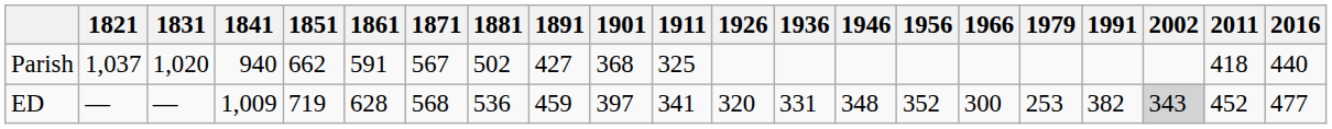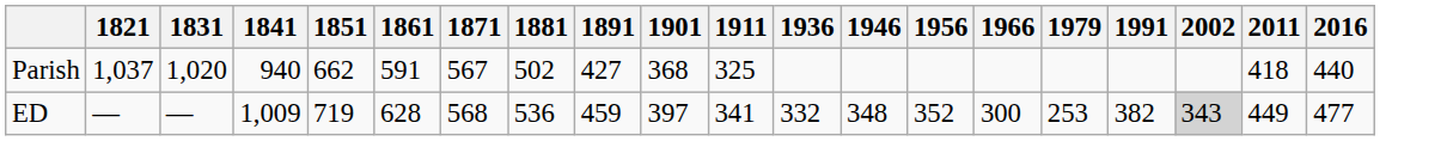- column: 1926 | 320
ED | 1936: 331 -> 332
ED | 2011: 452 -> 449
